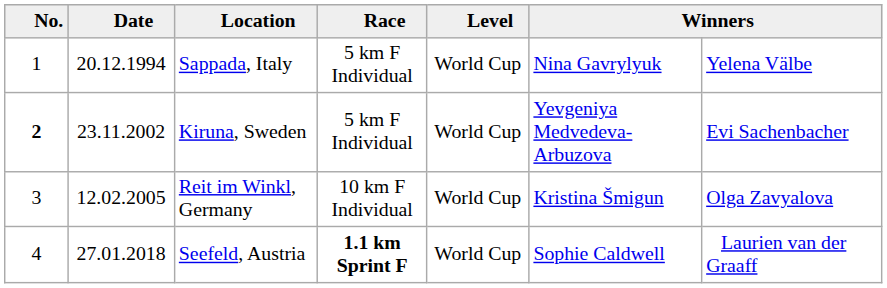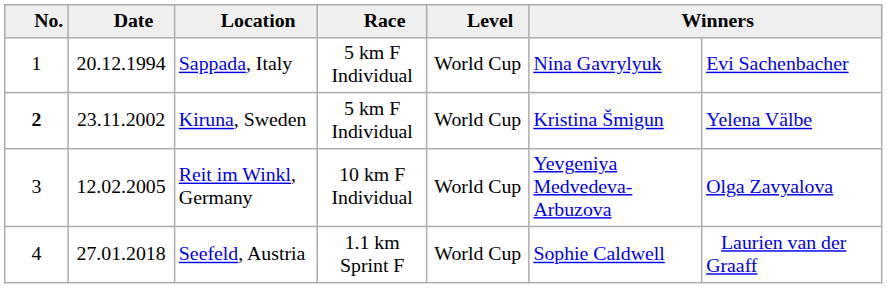Sappada, Italy | column 7: Yelena Välbe -> Evi Sachenbacher
Kiruna, Sweden | column 6: Yevgeniya Medvedeva-Arbuzova -> Kristina Šmigun
Kiruna, Sweden | column 7: Evi Sachenbacher -> Yelena Välbe
Reit im Winkl, Germany | column 6: Kristina Šmigun -> Yevgeniya Medvedeva-Arbuzova
Seefeld, Austria | Race: bold -> normal
